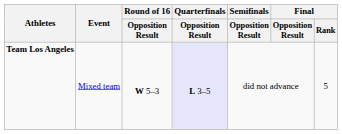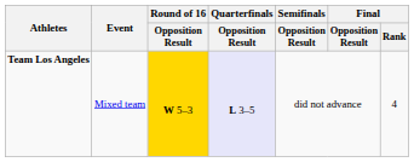Team Los Angeles | Round of 16 / Opposition Result: no background -> gold background
Team Los Angeles | Final / Rank: 5 -> 4
